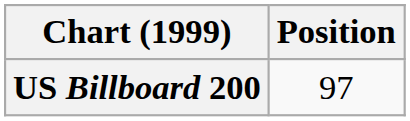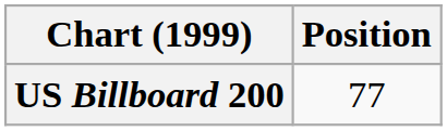US Billboard 200 | Position: 97 -> 77
